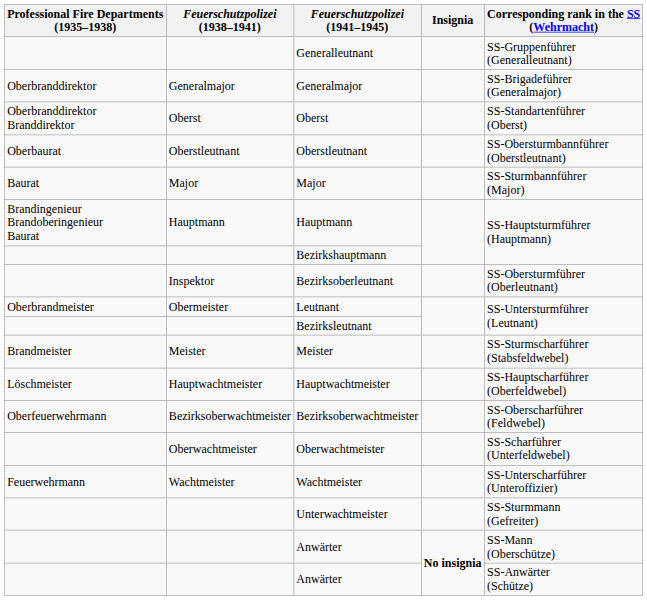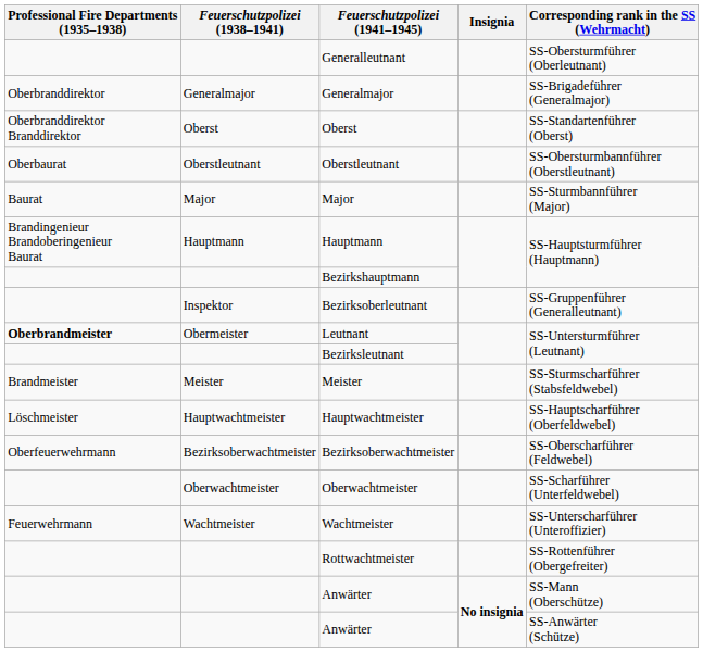Generalleutnant | Corresponding rank in the SS (Wehrmacht): SS-Gruppenführer (Generalleutnant) -> SS-Obersturmführer (Oberleutnant)
Bezirksoberleutnant | Corresponding rank in the SS (Wehrmacht): SS-Obersturmführer (Oberleutnant) -> SS-Gruppenführer (Generalleutnant)
Leutnant | Professional Fire Departments (1935–1938): normal -> bold
+ row: Rottwachtmeister | SS-Rottenführer (Obergefreiter)
- row: Unterwachtmeister | SS-Sturmmann (Gefreiter)
